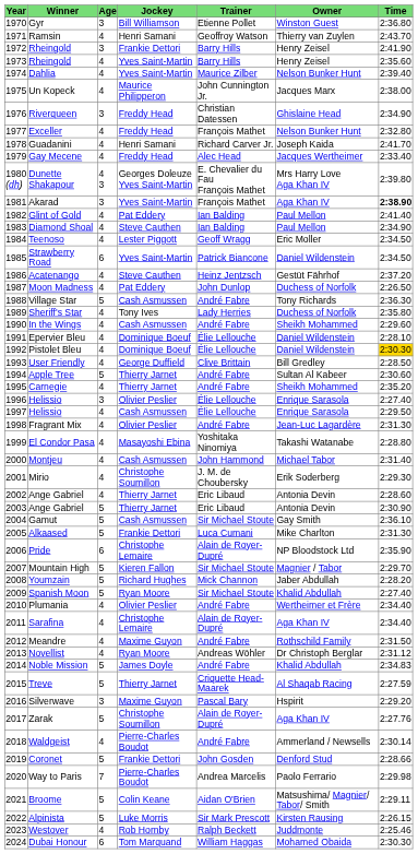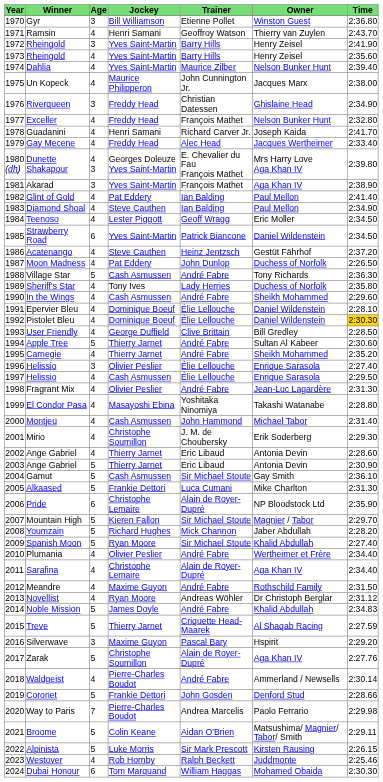1972 / Rheingold | Jockey: Frankie Dettori -> Yves Saint-Martin
Akarad | Time: bold -> normal
